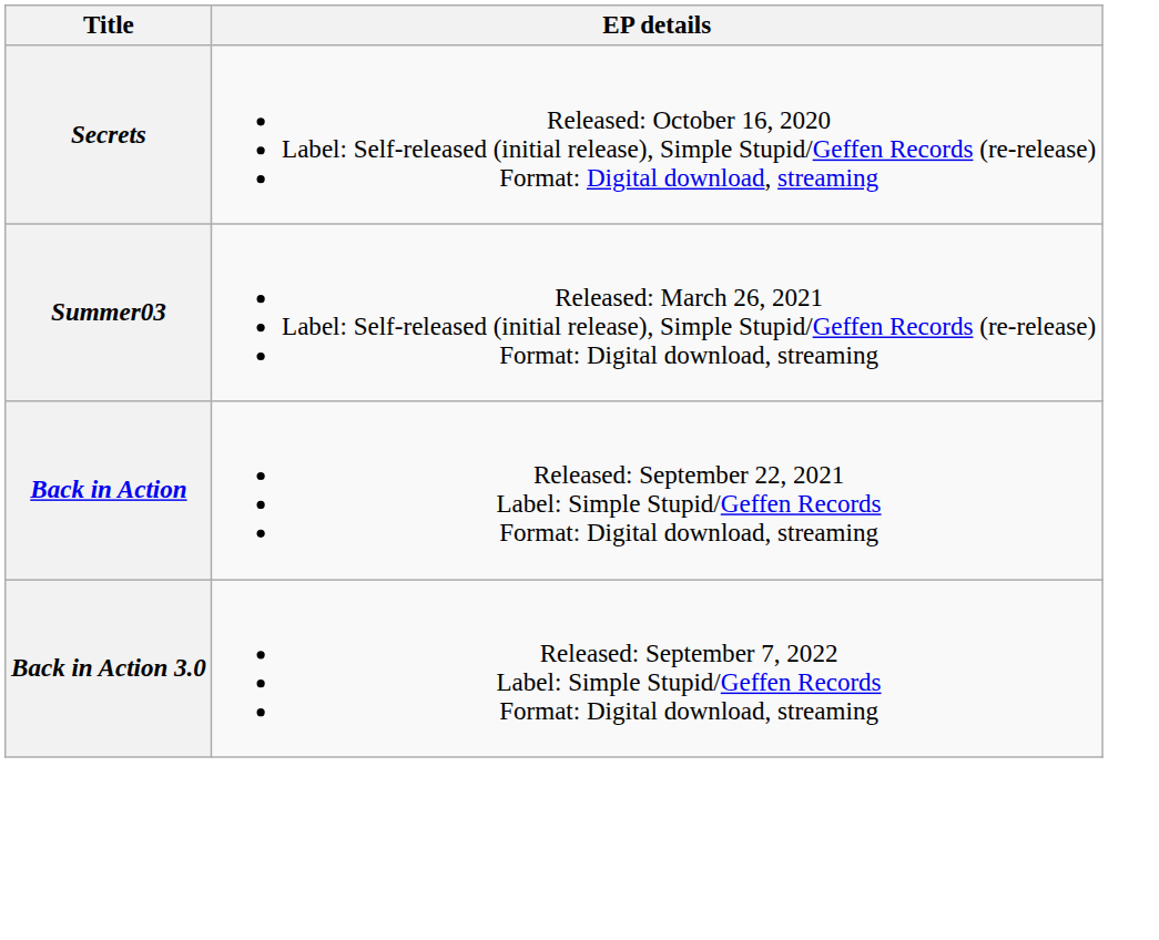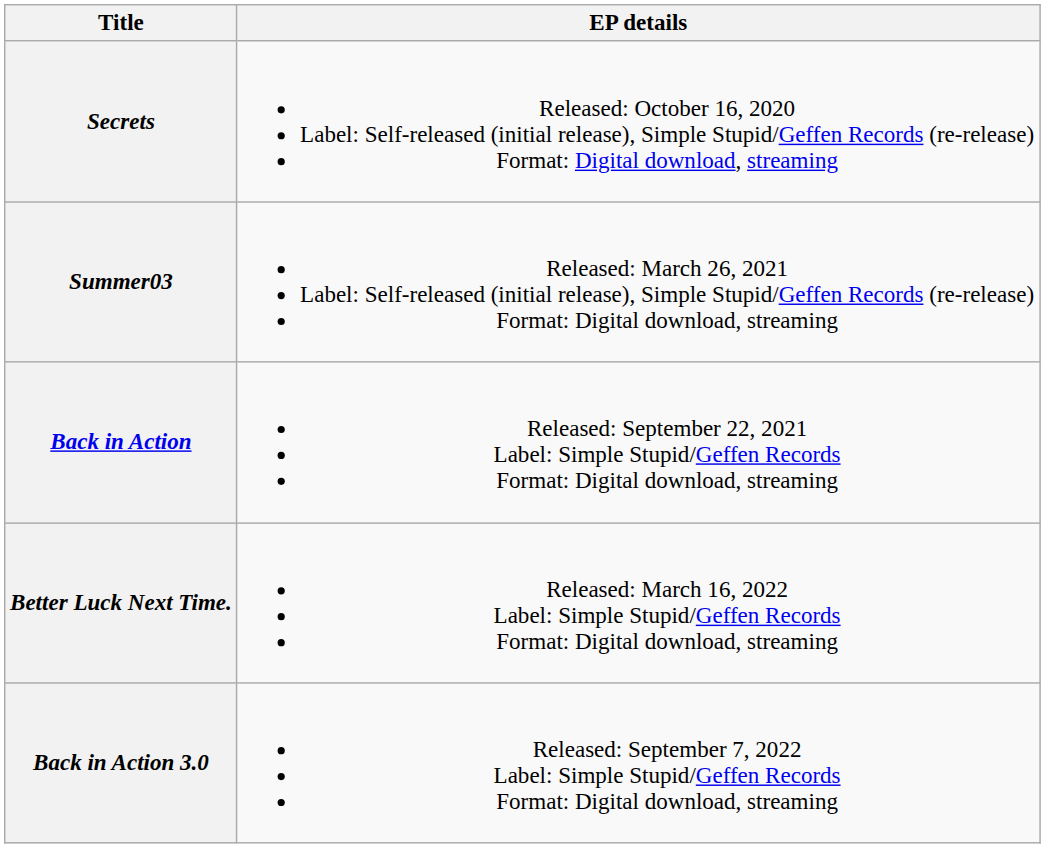+ row: Better Luck Next Time. | Released: March 16, 2022 Label: Simple Stupid/Geffen Records Format: Digital download, streaming
